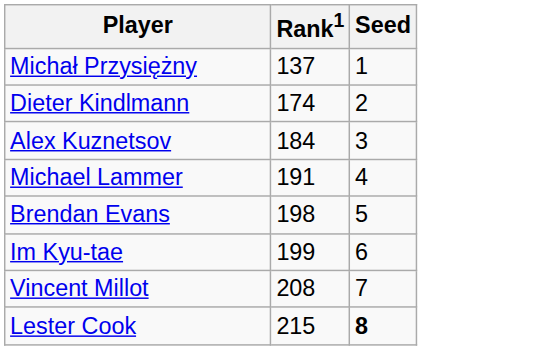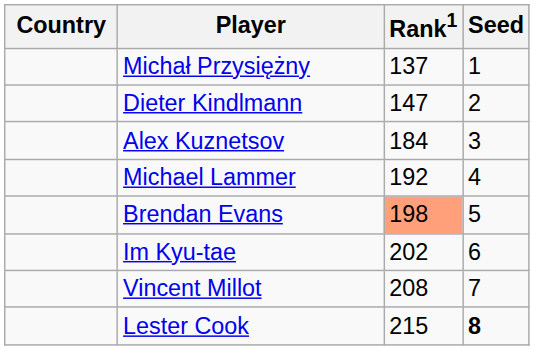+ column: Country
Dieter Kindlmann | Rank1: 174 -> 147
Michael Lammer | Rank1: 191 -> 192
Brendan Evans | Rank1: no background -> lightsalmon background
Im Kyu-tae | Rank1: 199 -> 202
